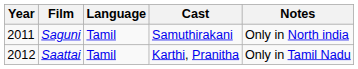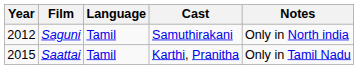Saguni | Year: 2011 -> 2012
Saattai | Year: 2012 -> 2015
